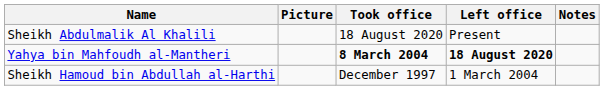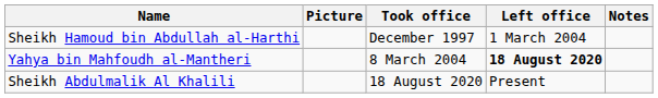rows swapped: Sheikh Hamoud bin Abdullah al-Harthi <-> Sheikh Abdulmalik Al Khalili
Yahya bin Mahfoudh al-Mantheri | Took office: bold -> normal
